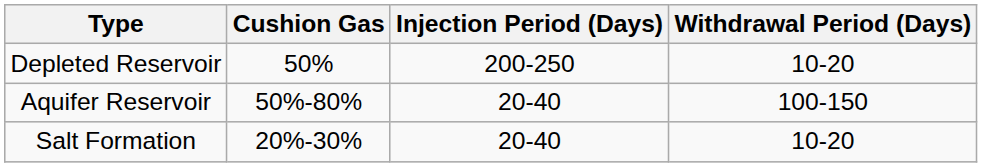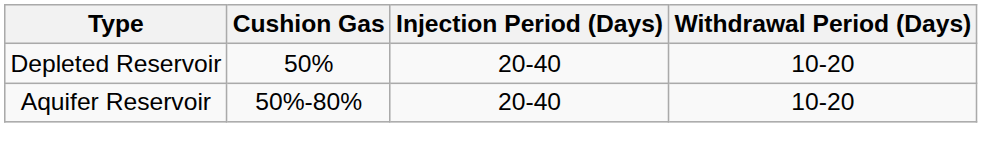Depleted Reservoir | Injection Period (Days): 200-250 -> 20-40
Aquifer Reservoir | Withdrawal Period (Days): 100-150 -> 10-20
- row: Salt Formation | 20%-30% | 20-40 | 10-20
